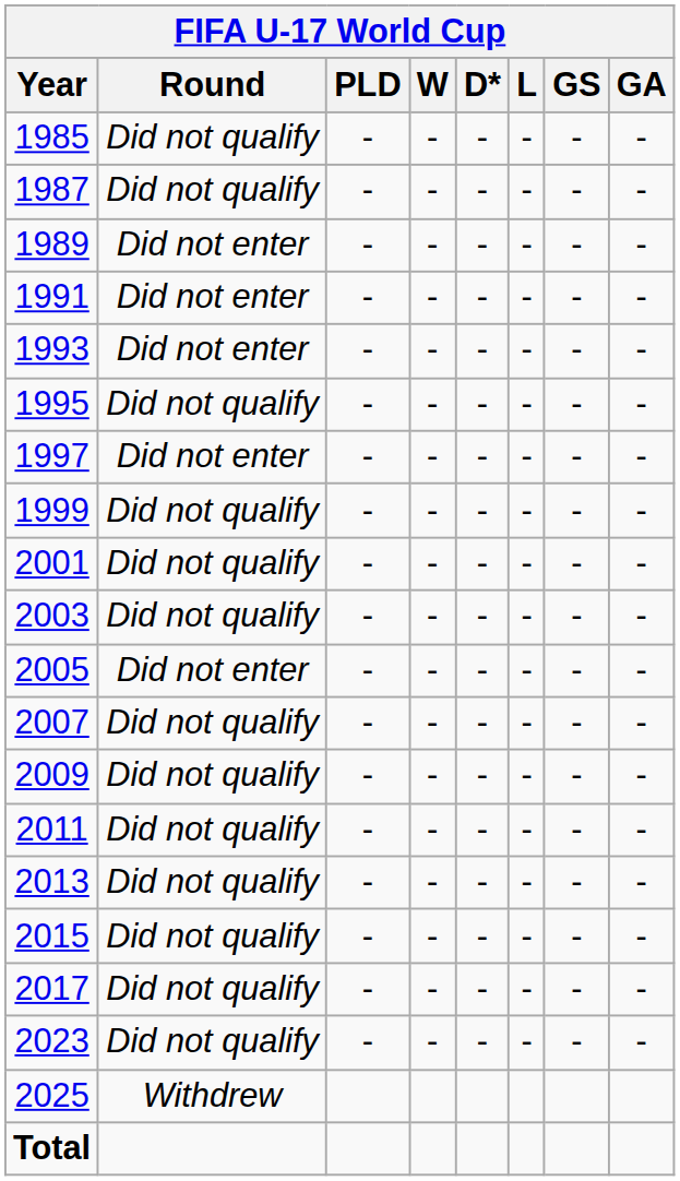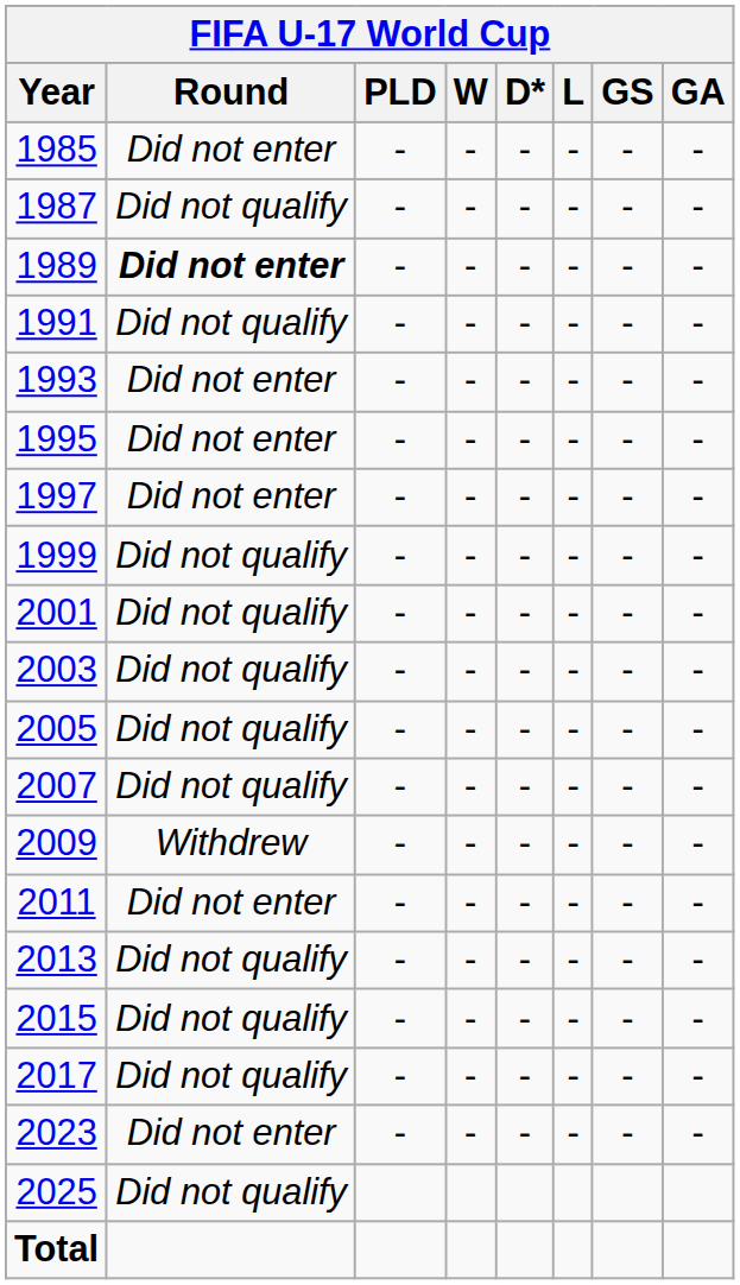1985 | Round: Did not qualify -> Did not enter
1989 | Round: normal -> bold
1991 | Round: Did not enter -> Did not qualify
1995 | Round: Did not qualify -> Did not enter
2005 | Round: Did not enter -> Did not qualify
2009 | Round: Did not qualify -> Withdrew
2011 | Round: Did not qualify -> Did not enter
2023 | Round: Did not qualify -> Did not enter
2025 | Round: Withdrew -> Did not qualify
